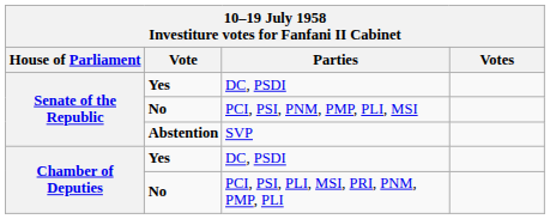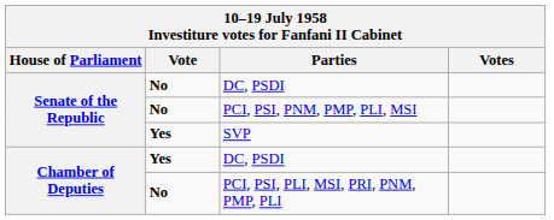Senate of the Republic / DC, PSDI | Vote: Yes -> No
SVP | Vote: Abstention -> Yes
